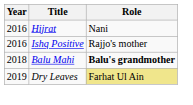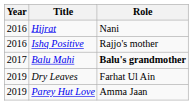Balu Mahi | Year: 2018 -> 2017
Dry Leaves | Role: khaki background -> no background
+ row: 2019 | Parey Hut Love | Amma Jaan
